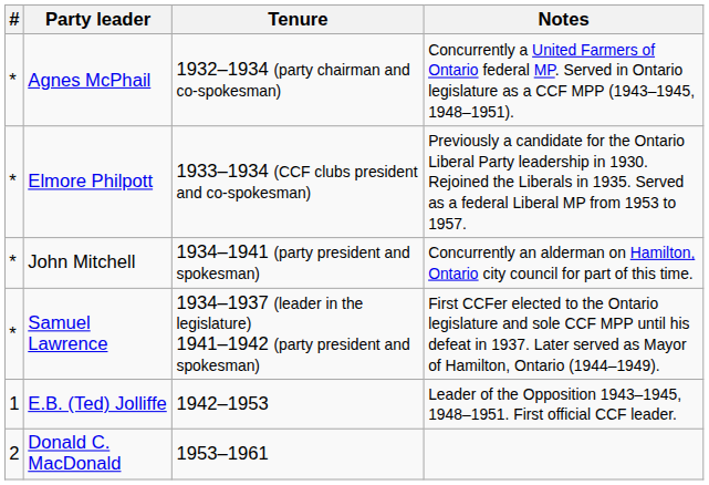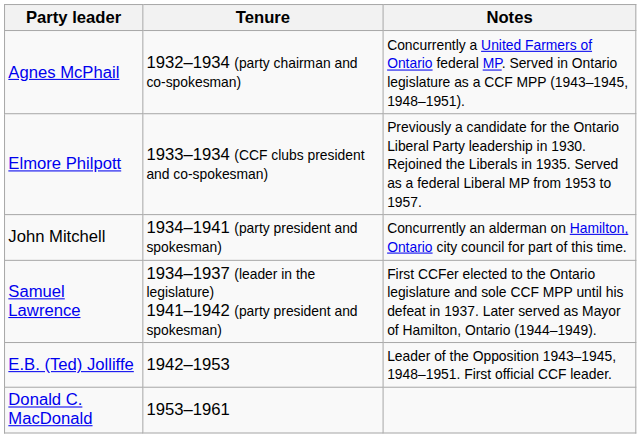- column: # | * | * | * | * | 1 | 2
